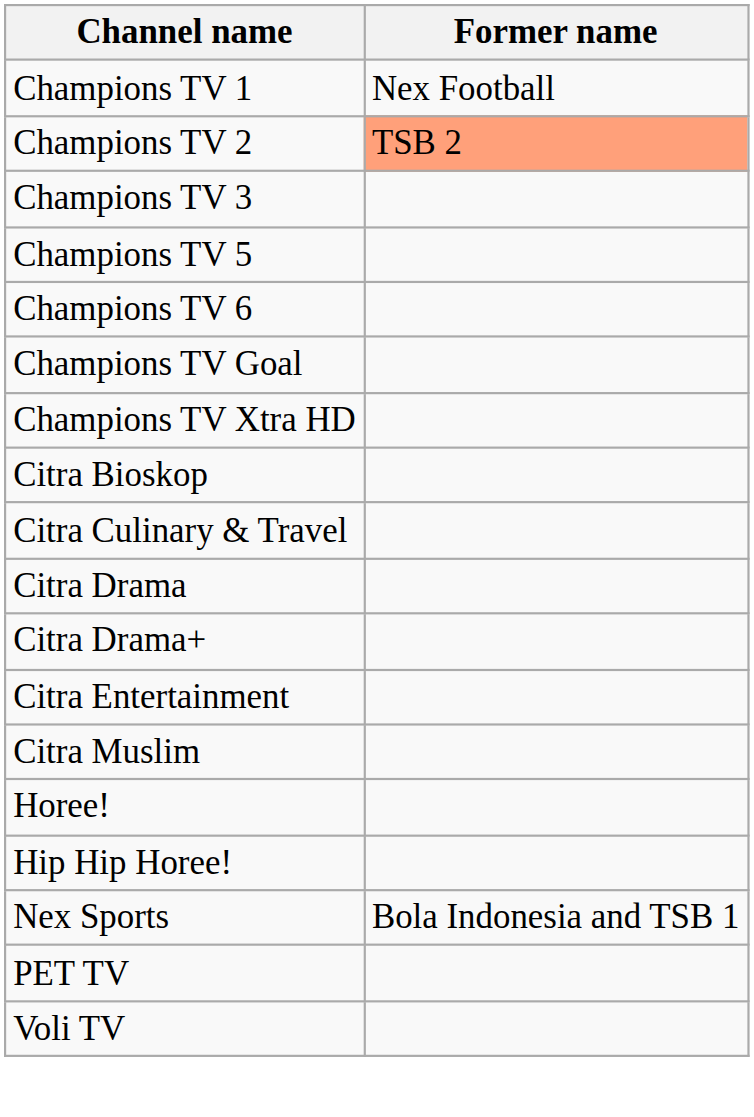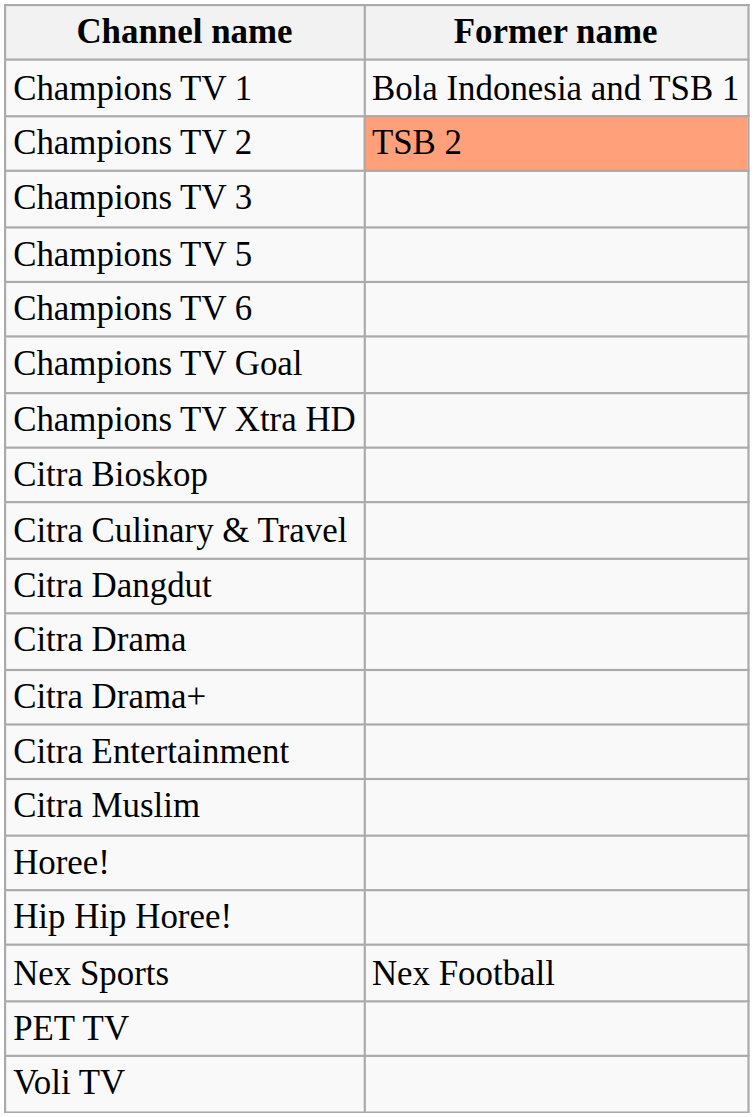Champions TV 1 | Former name: Nex Football -> Bola Indonesia and TSB 1
+ row: Citra Dangdut
Nex Sports | Former name: Bola Indonesia and TSB 1 -> Nex Football
